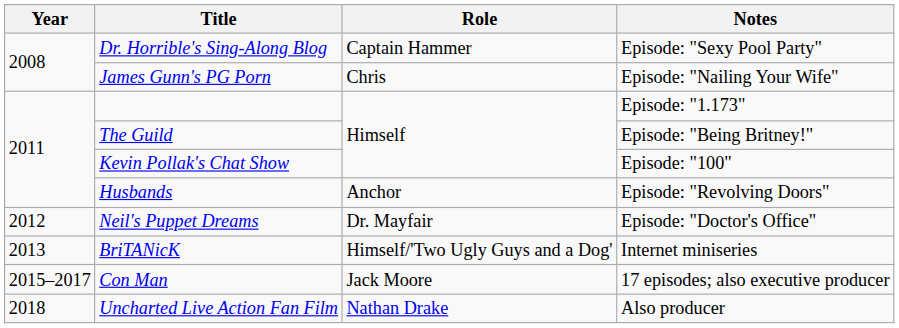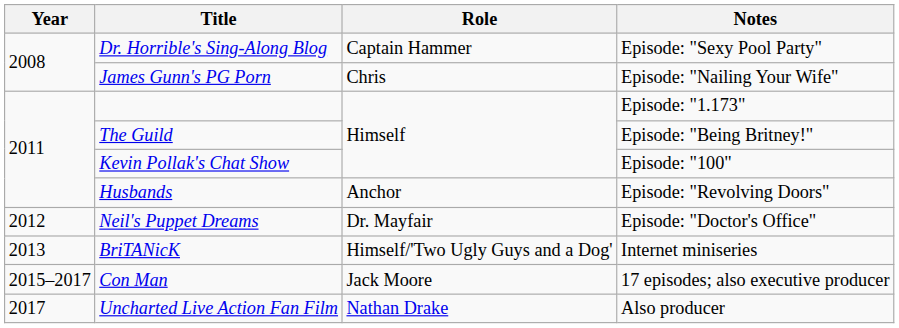Uncharted Live Action Fan Film | Year: 2018 -> 2017
